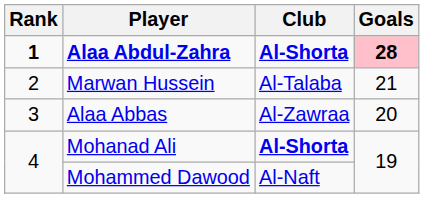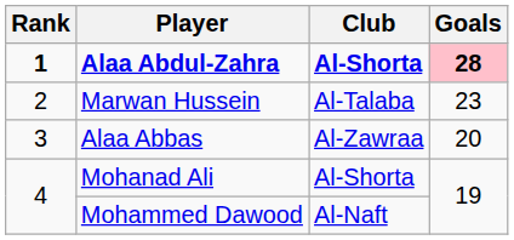Marwan Hussein | Goals: 21 -> 23
Mohanad Ali | Club: bold -> normal
